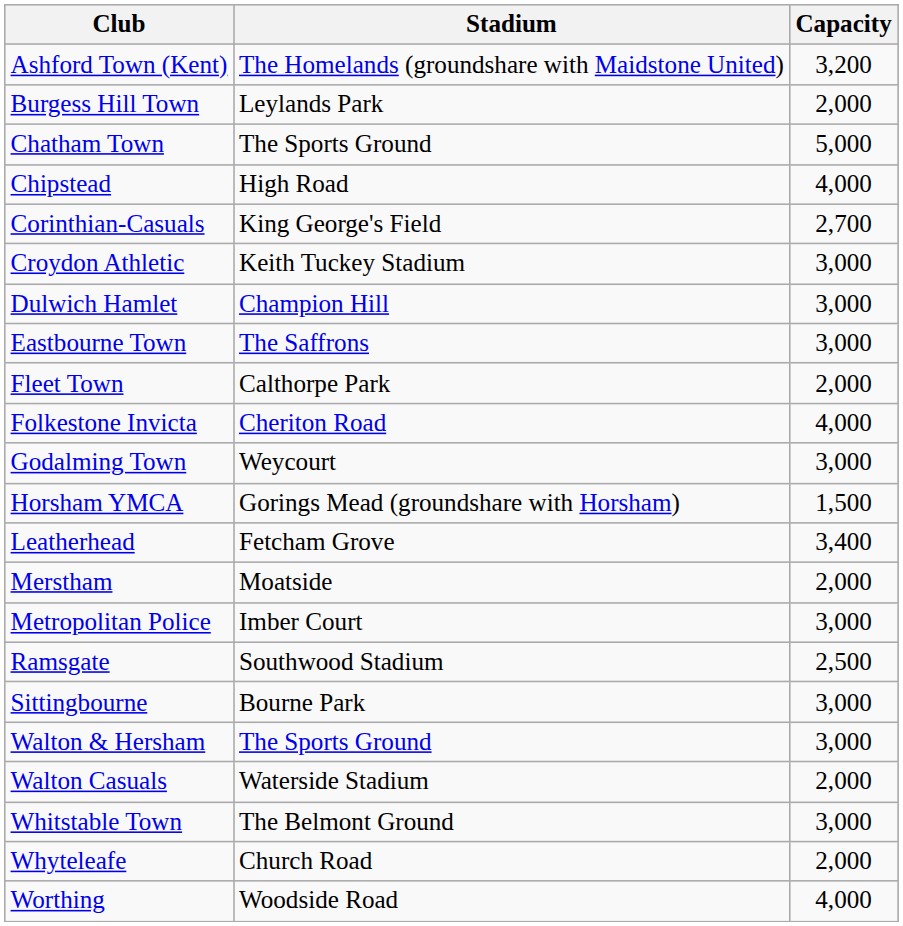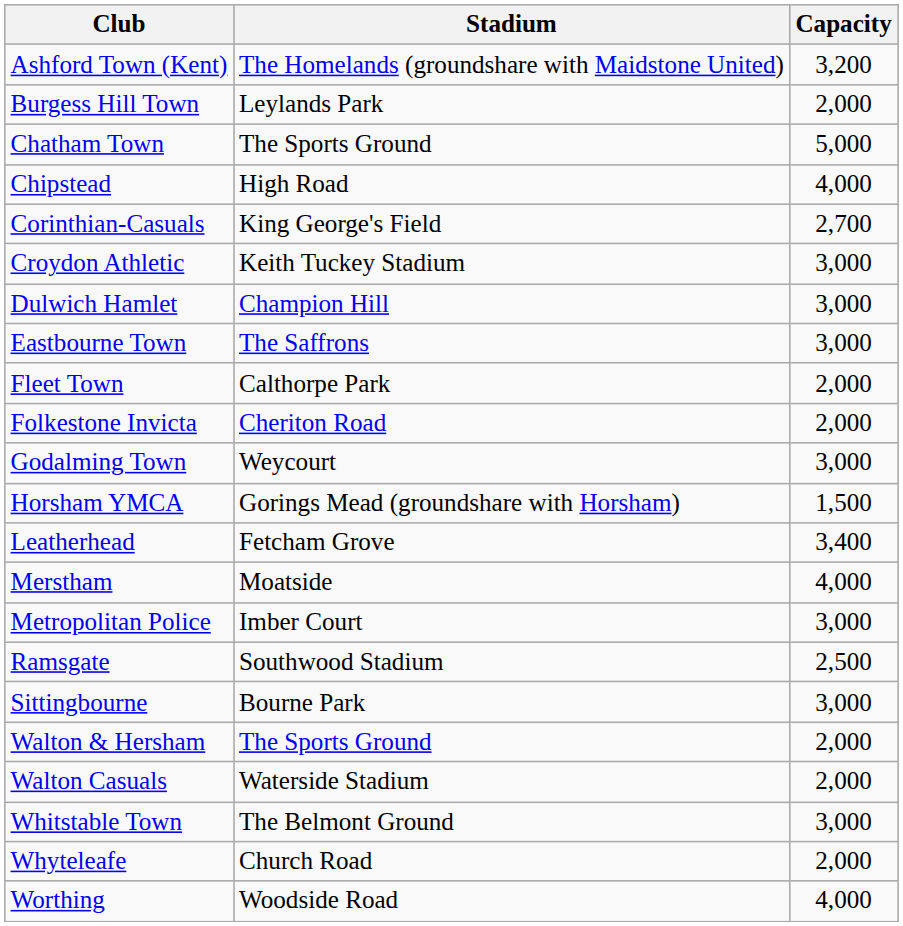Folkestone Invicta | Capacity: 4,000 -> 2,000
Merstham | Capacity: 2,000 -> 4,000
Walton & Hersham | Capacity: 3,000 -> 2,000
